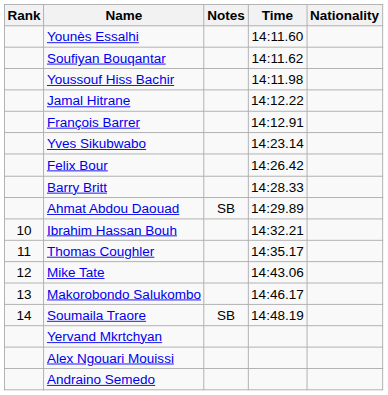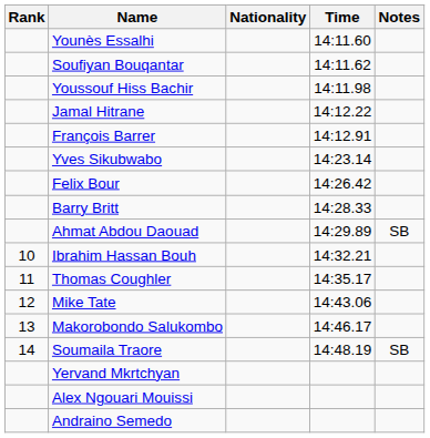columns swapped: Nationality <-> Notes
